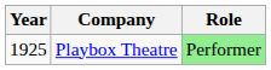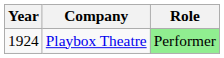Playbox Theatre | Year: 1925 -> 1924
